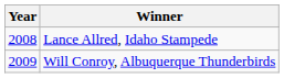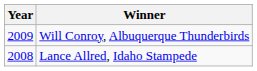rows swapped: Lance Allred, Idaho Stampede <-> Will Conroy, Albuquerque Thunderbirds
